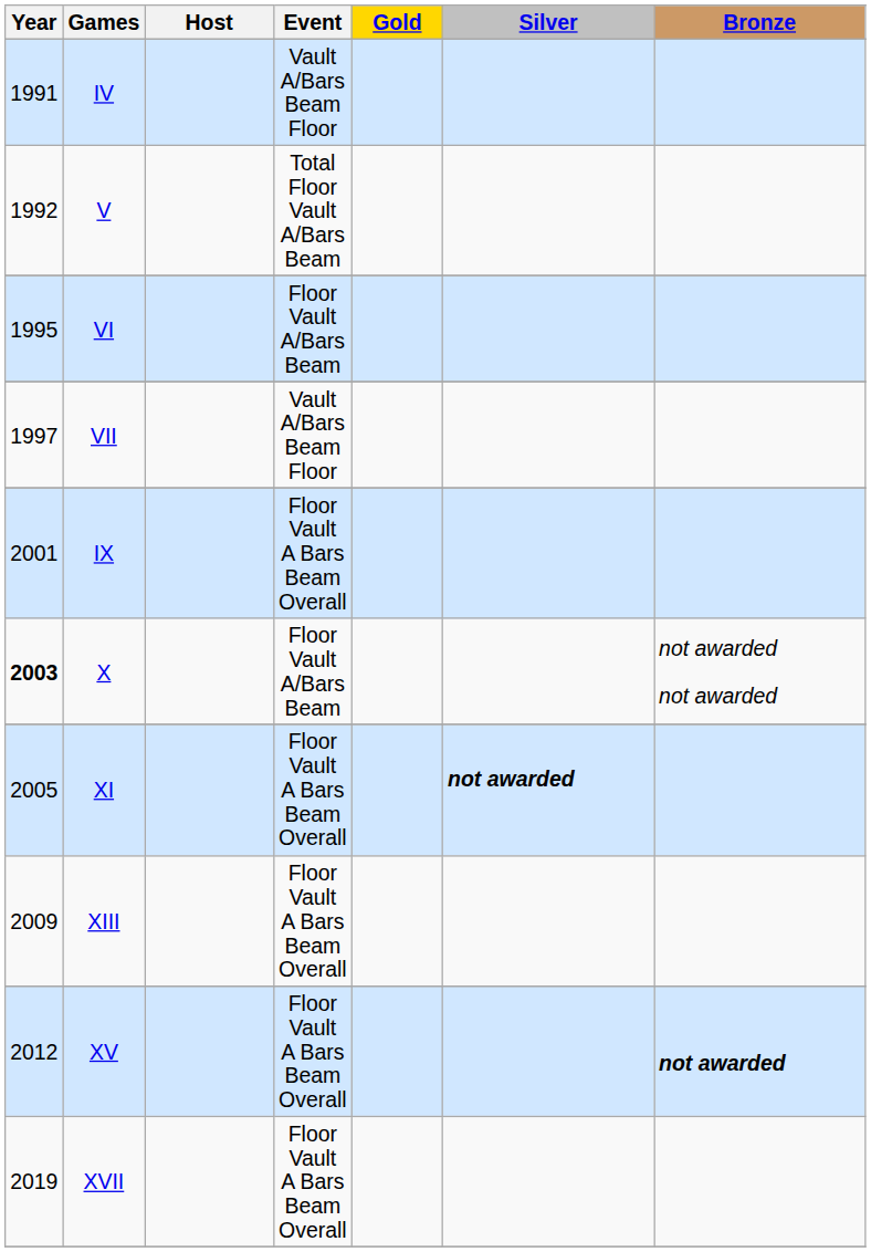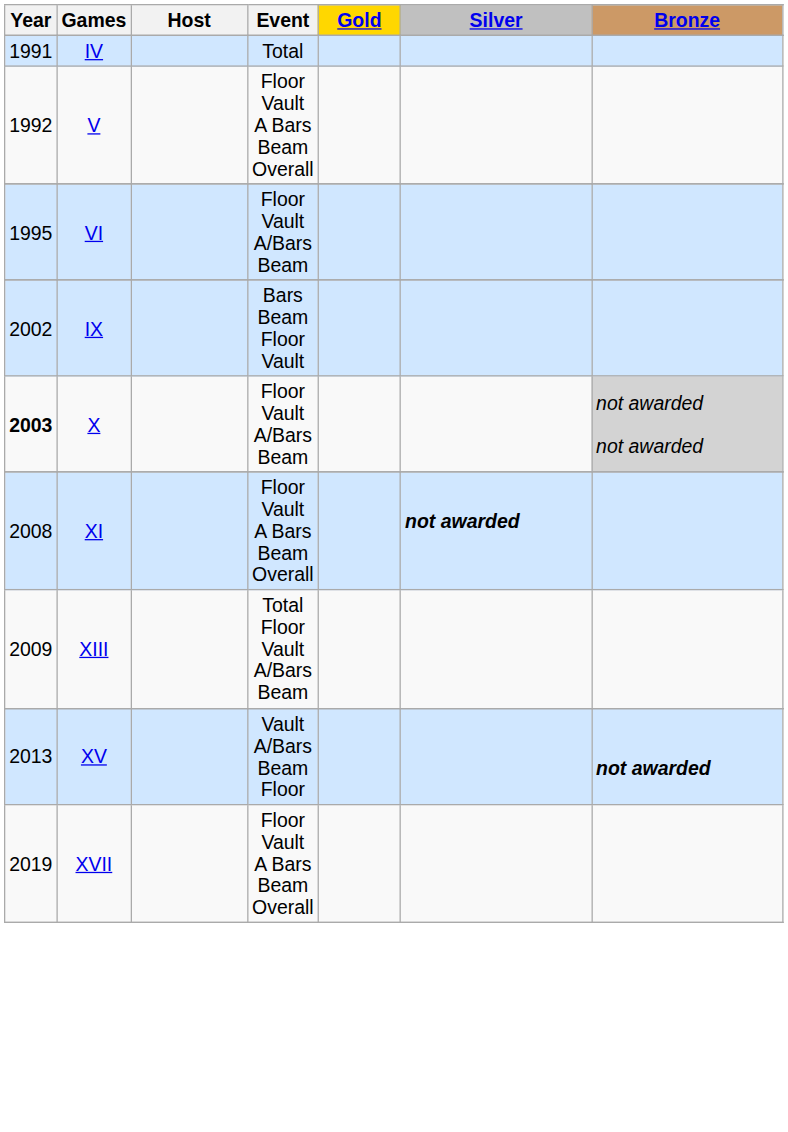IV | Event: Vault A/Bars Beam Floor -> Total
V | Event: Total Floor Vault A/Bars Beam -> Floor Vault A Bars Beam Overall
- row: 1997 | VII | Vault A/Bars Beam Floor
IX | Year: 2001 -> 2002
IX | Event: Floor Vault A Bars Beam Overall -> Bars Beam Floor Vault
X | Bronze: no background -> lightgrey background
XI | Year: 2005 -> 2008
XIII | Event: Floor Vault A Bars Beam Overall -> Total Floor Vault A/Bars Beam
XV | Year: 2012 -> 2013
XV | Event: Floor Vault A Bars Beam Overall -> Vault A/Bars Beam Floor
